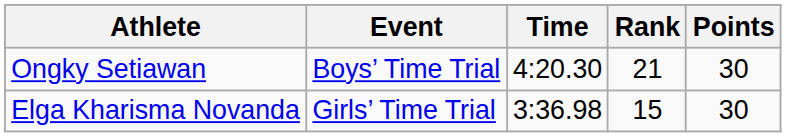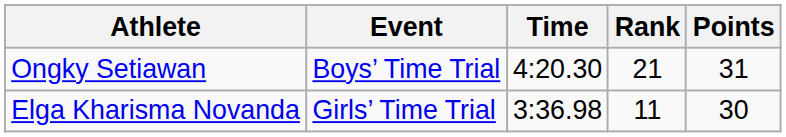Ongky Setiawan | Points: 30 -> 31
Elga Kharisma Novanda | Rank: 15 -> 11
